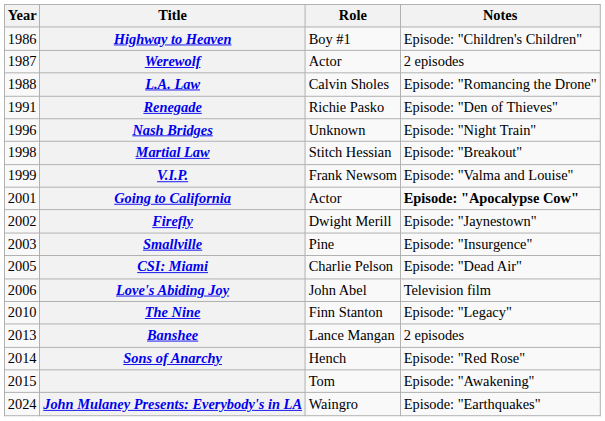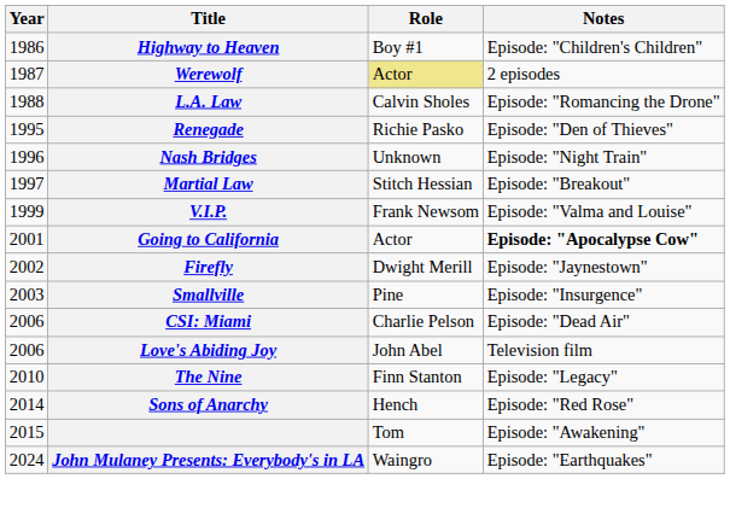Werewolf | Role: no background -> khaki background
Renegade | Year: 1991 -> 1995
Martial Law | Year: 1998 -> 1997
CSI: Miami | Year: 2005 -> 2006
- row: 2013 | Banshee | Lance Mangan | 2 episodes
